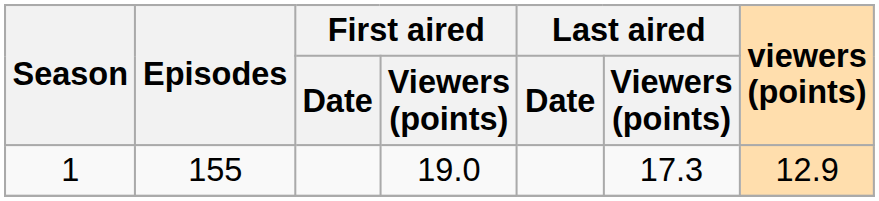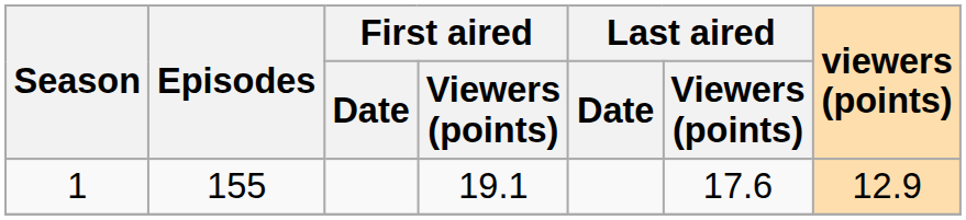1 | First aired / Viewers (points): 19.0 -> 19.1
1 | Last aired / Viewers (points): 17.3 -> 17.6
